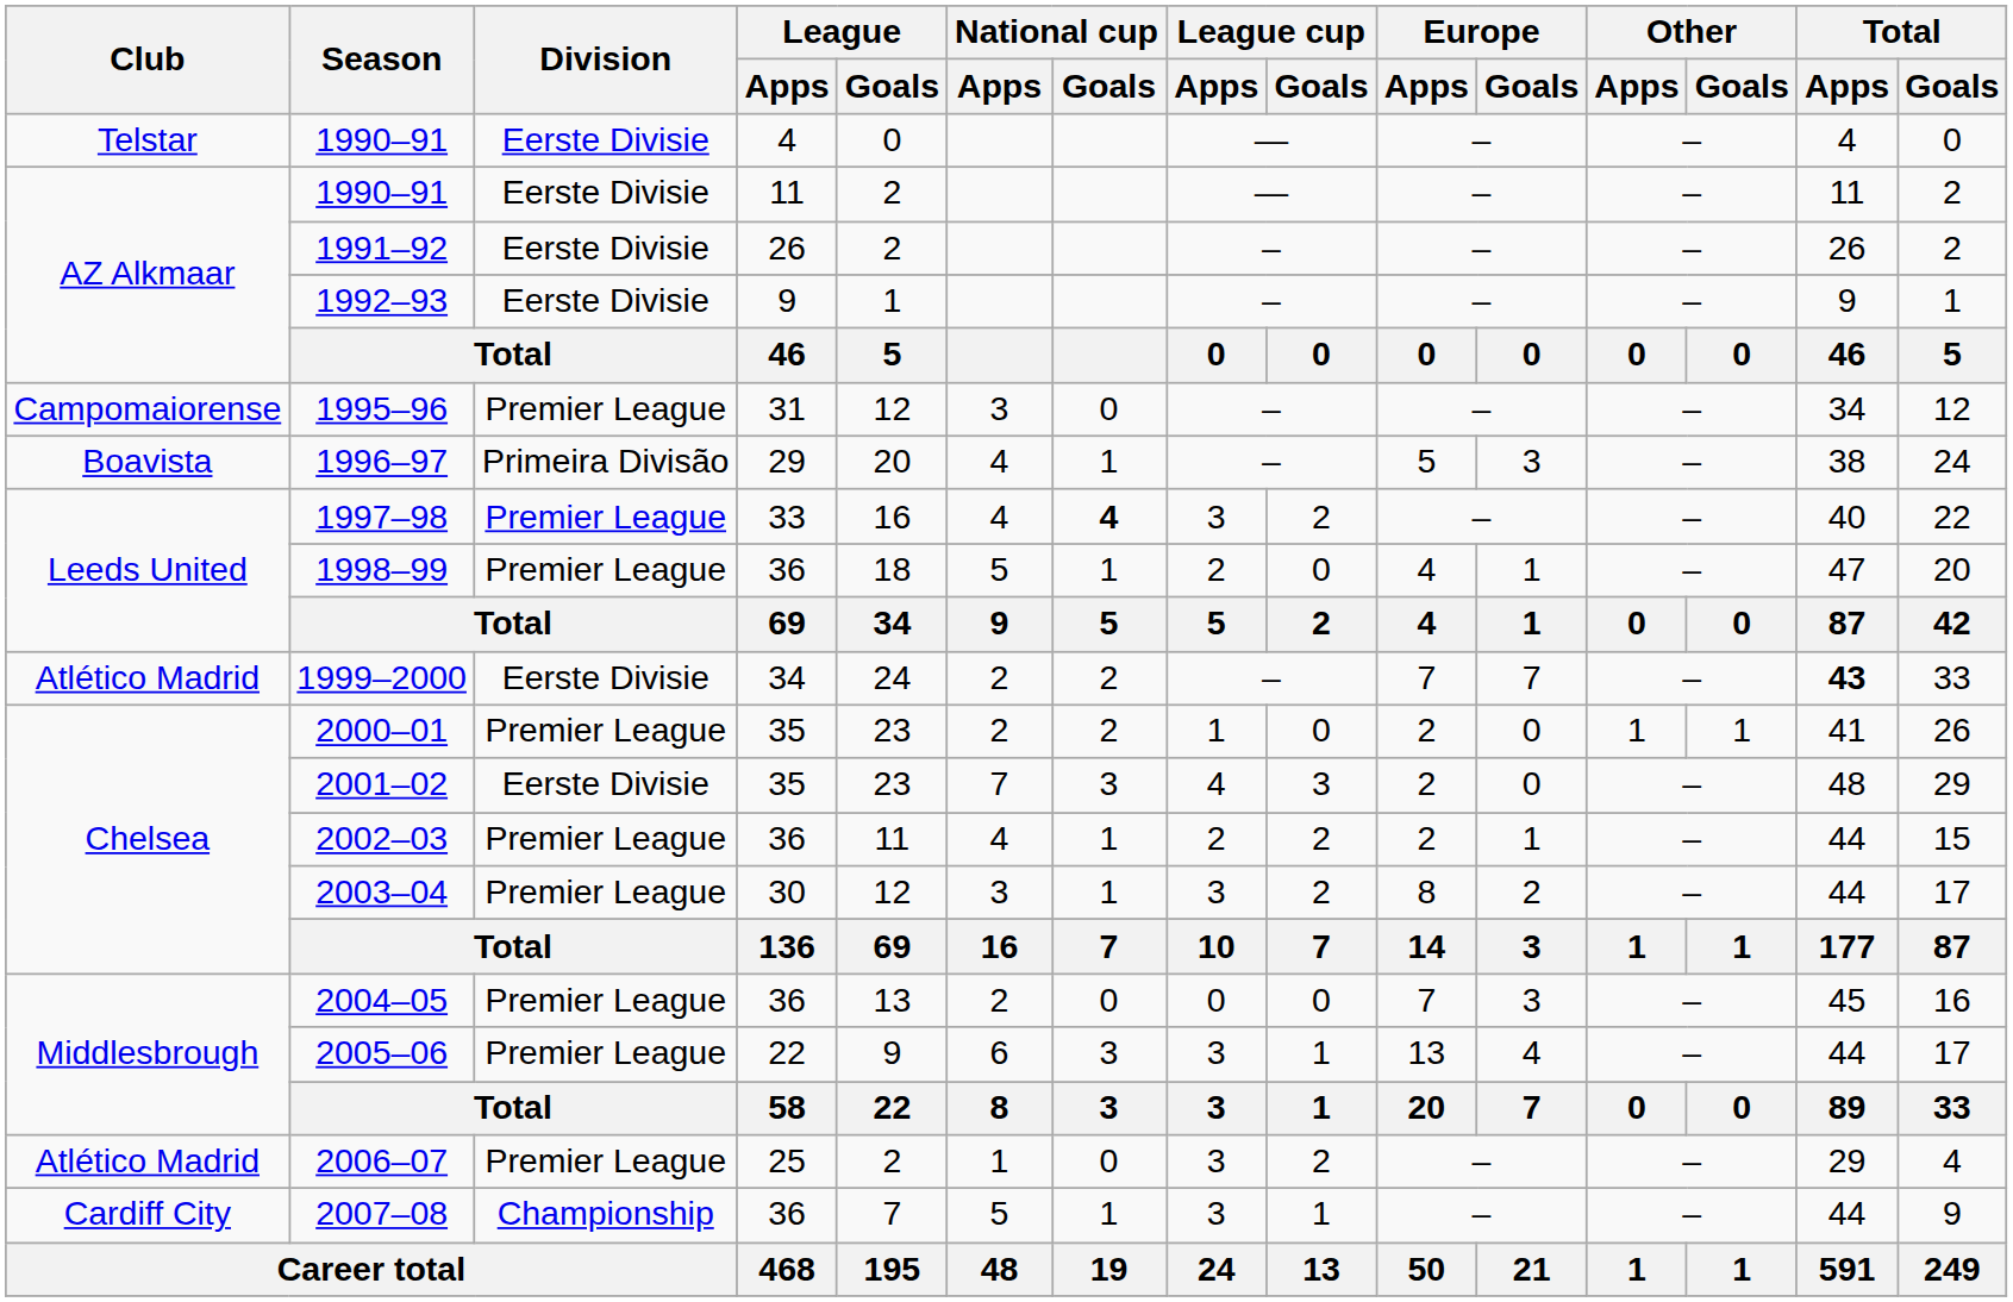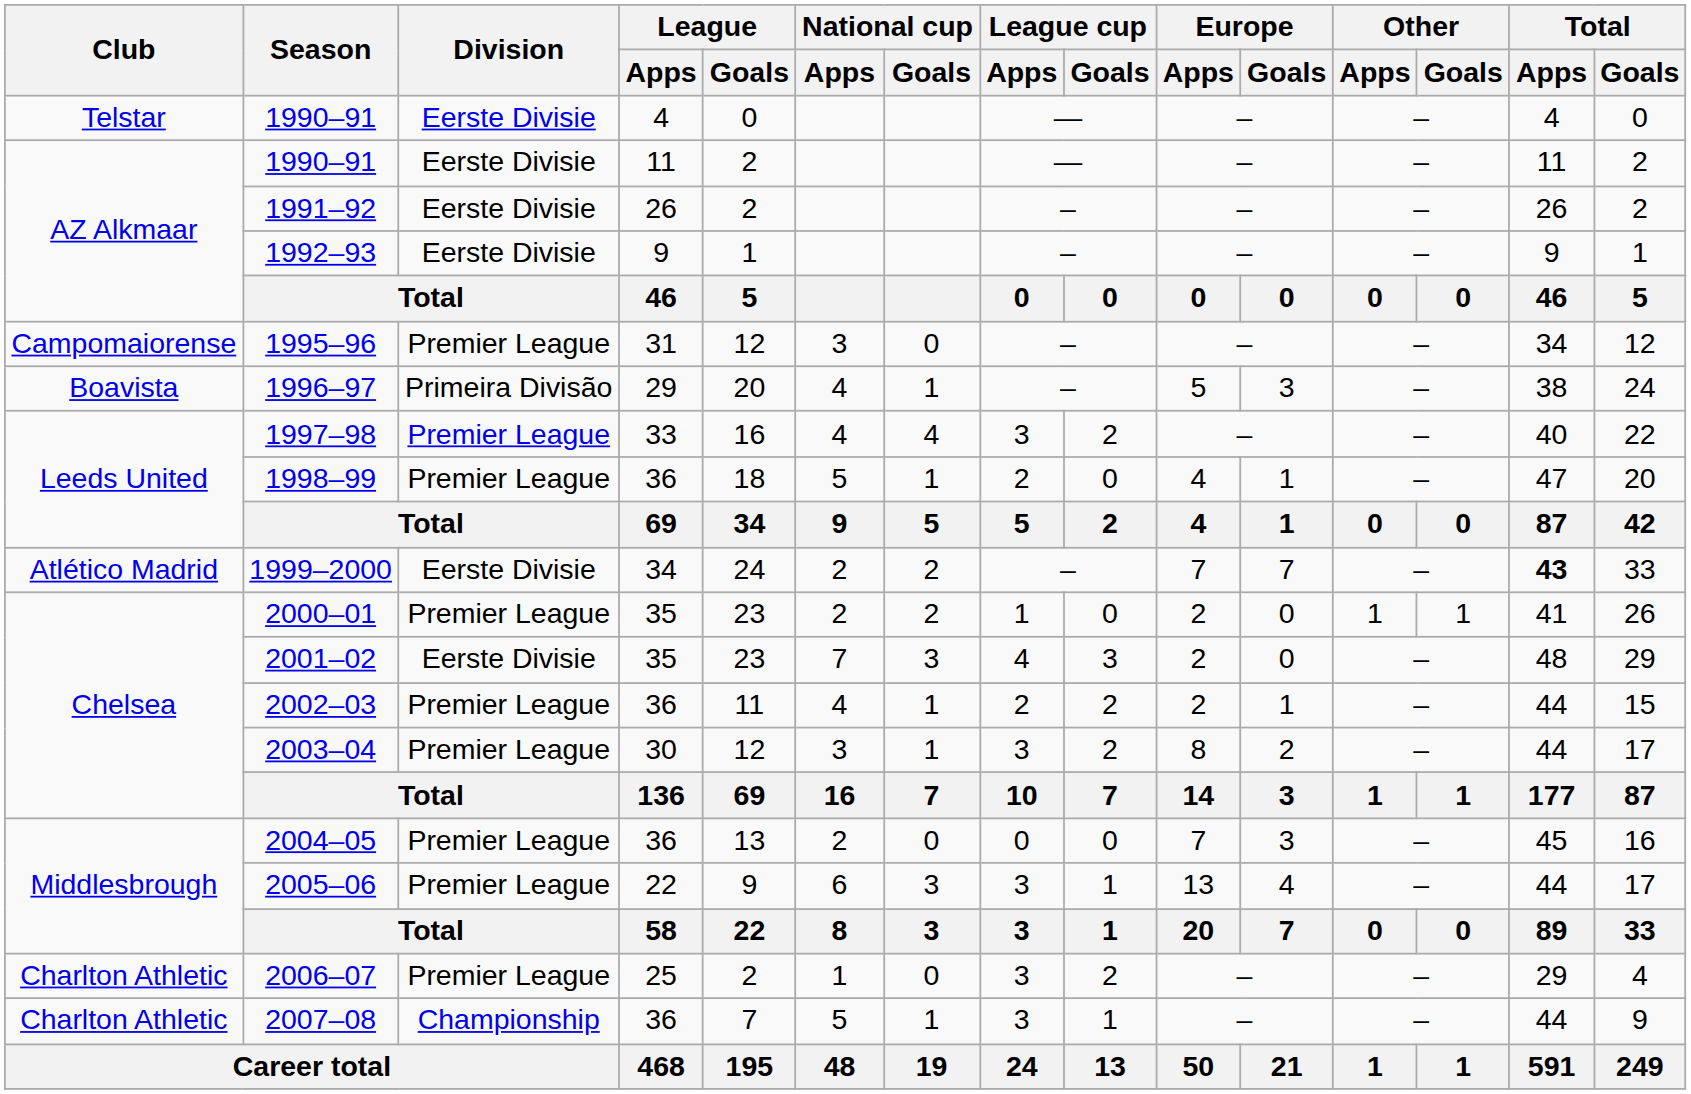1997–98 | National cup / Goals: bold -> normal
2006–07 | Club: Atlético Madrid -> Charlton Athletic
2007–08 | Club: Cardiff City -> Charlton Athletic
